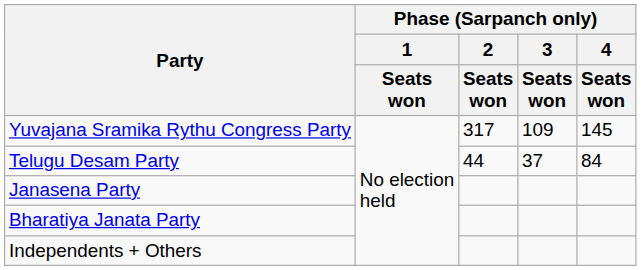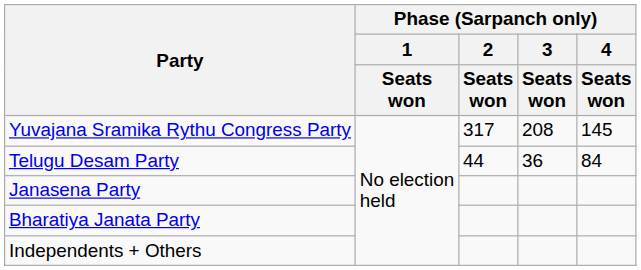Yuvajana Sramika Rythu Congress Party | Phase (Sarpanch only) / 3 / Seats won: 109 -> 208
Telugu Desam Party | Phase (Sarpanch only) / 3 / Seats won: 37 -> 36
